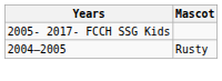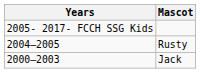+ row: 2000–2003 | Jack
